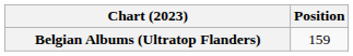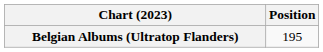Belgian Albums (Ultratop Flanders) | Position: 159 -> 195
